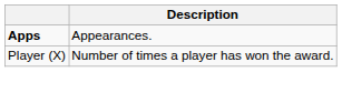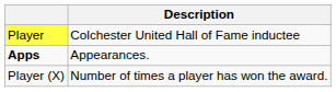+ row: Player | Colchester United Hall of Fame inductee
